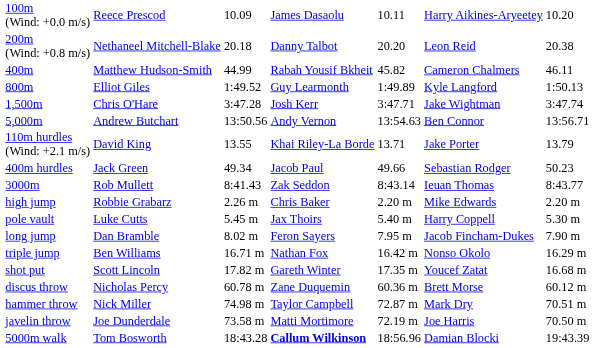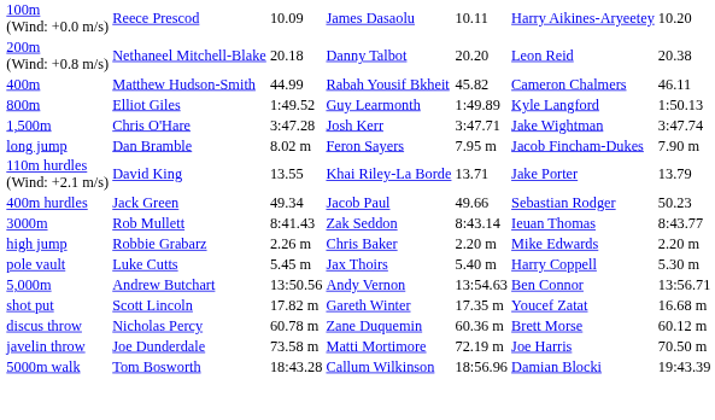rows swapped: 5,000m <-> long jump
- row: triple jump | Ben Williams | 16.71 m | Nathan Fox | 16.42 m | Nonso Okolo | 16.29 m
- row: hammer throw | Nick Miller | 74.98 m | Taylor Campbell | 72.87 m | Mark Dry | 70.51 m
5000m walk | column 4: bold -> normal
